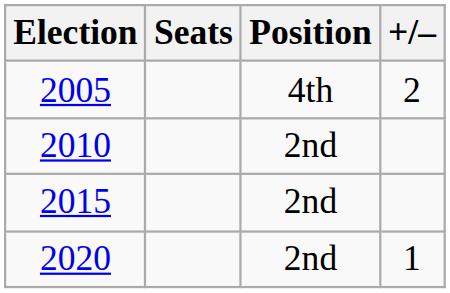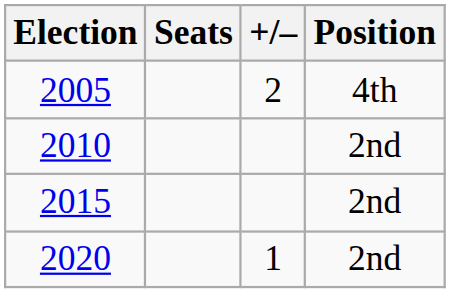columns swapped: +/– <-> Position
